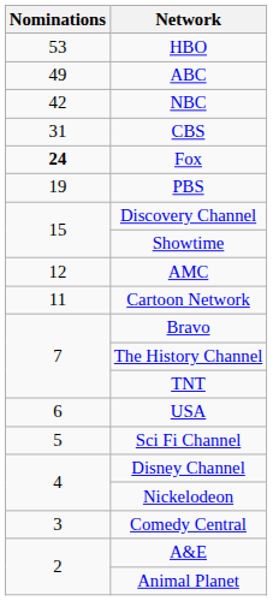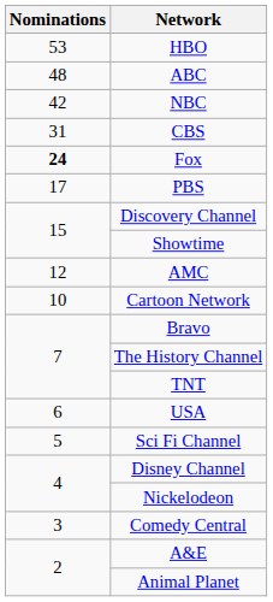ABC | Nominations: 49 -> 48
PBS | Nominations: 19 -> 17
Cartoon Network | Nominations: 11 -> 10
